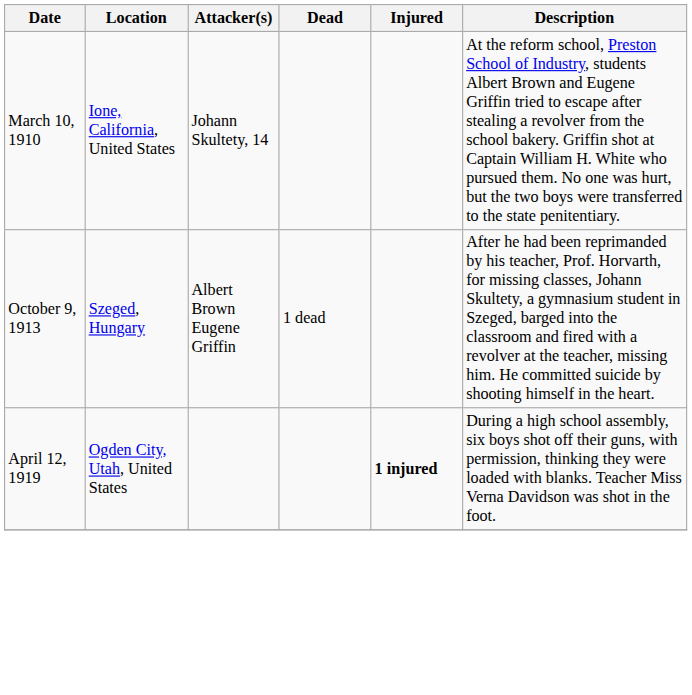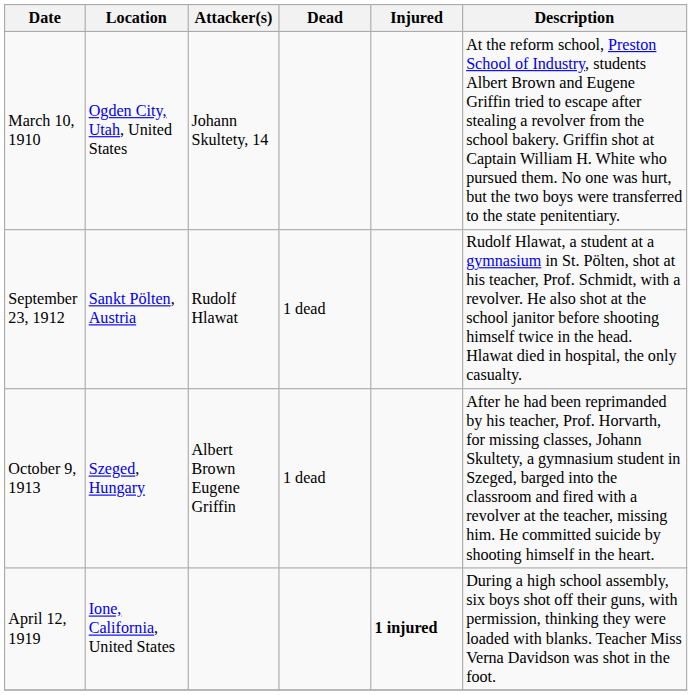March 10, 1910 | Location: Ione, California, United States -> Ogden City, Utah, United States
+ row: September 23, 1912 | Sankt Pölten, Austria | Rudolf Hlawat | 1 dead | Rudolf Hlawat, a student at a gymnasium in St. Pölten, shot at his teacher, Prof. Schmidt, with a revolver. He also shot at the school janitor before shooting himself twice in the head. Hlawat died in hospital, the only casualty.
April 12, 1919 | Location: Ogden City, Utah, United States -> Ione, California, United States
